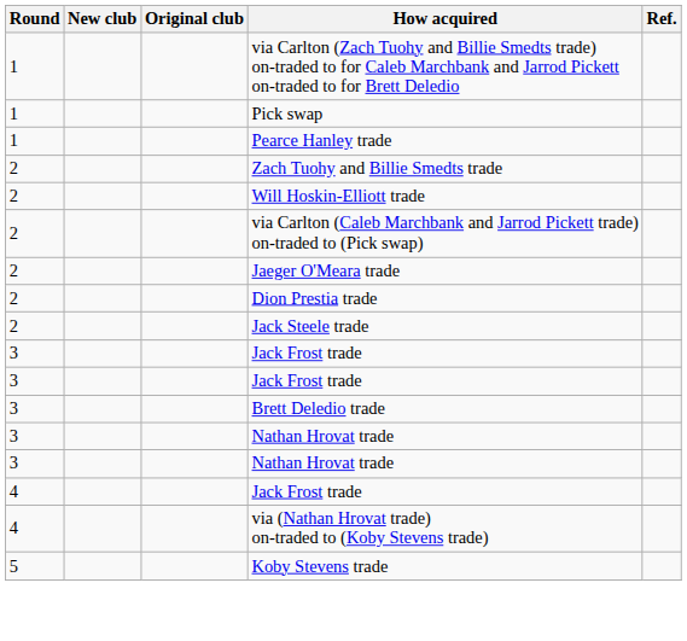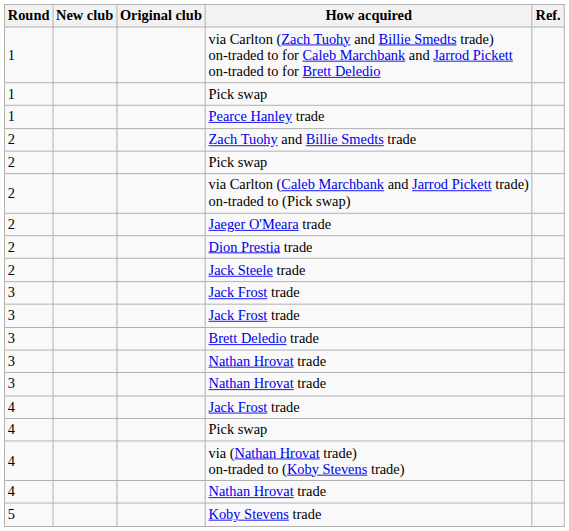- row: 2 | Will Hoskin-Elliott trade
+ row: 2 | Pick swap
+ row: 4 | Pick swap
+ row: 4 | Nathan Hrovat trade
